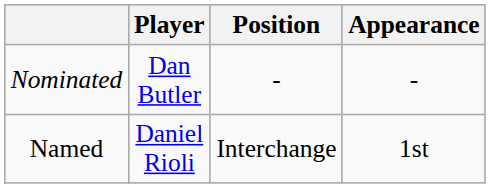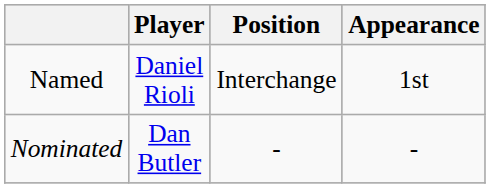rows swapped: Named <-> Nominated
